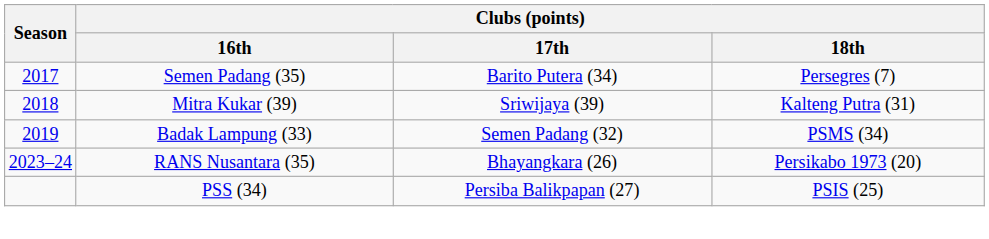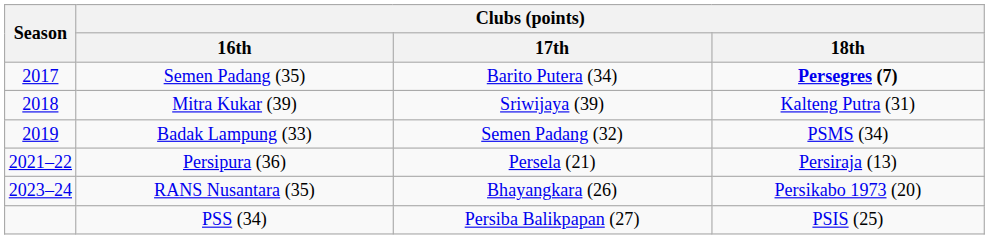Semen Padang (35) | Clubs (points) / 18th: normal -> bold
+ row: 2021–22 | Persipura (36) | Persela (21) | Persiraja (13)
